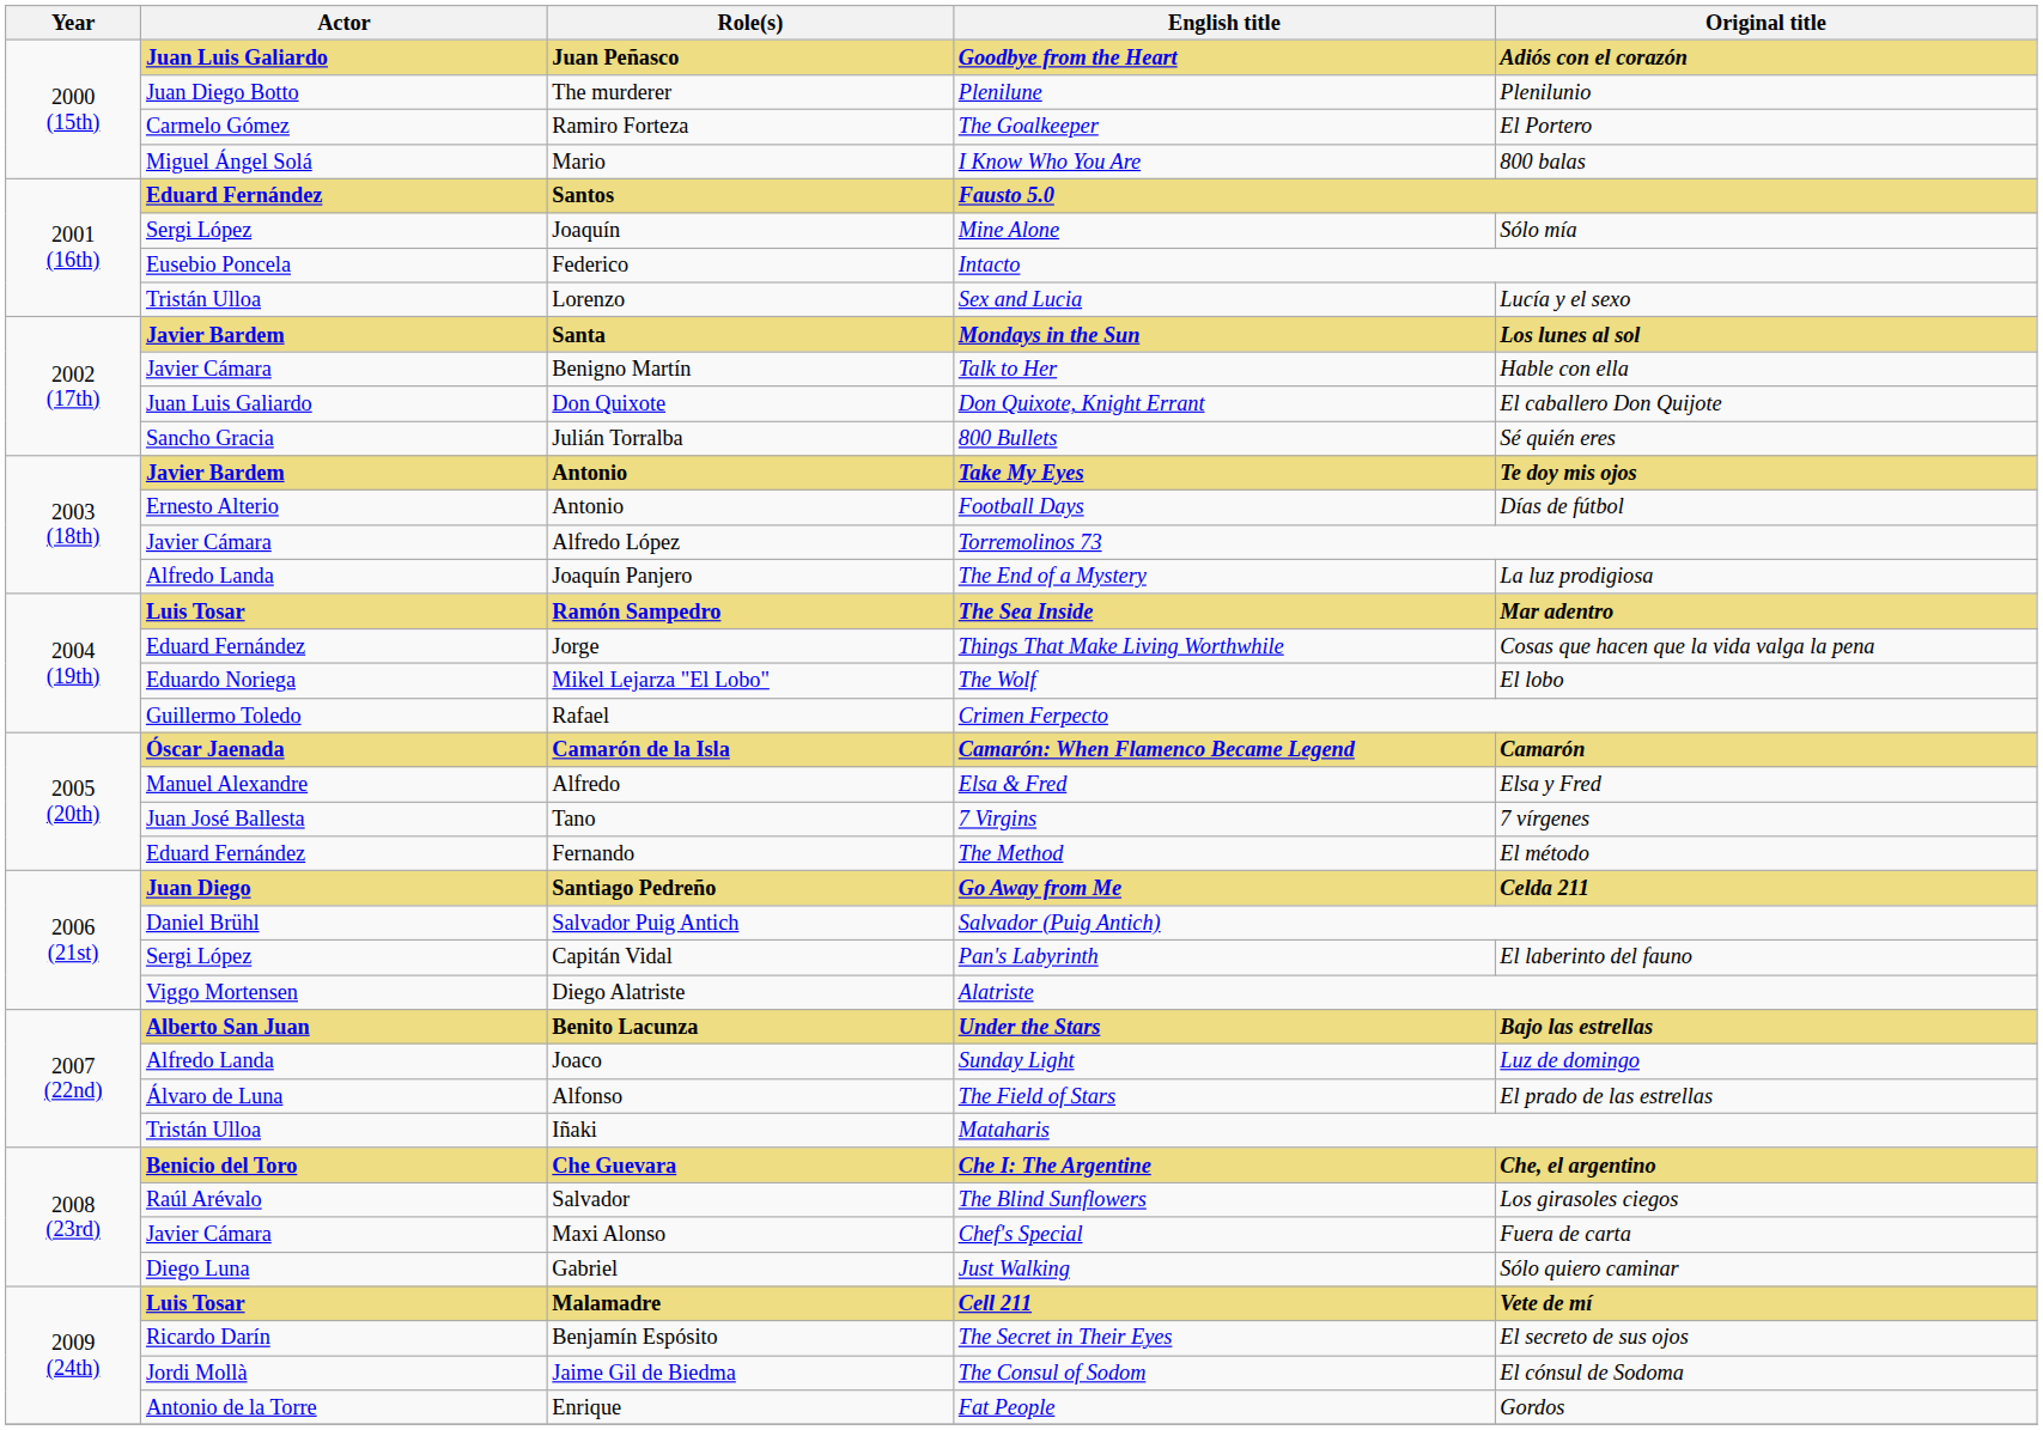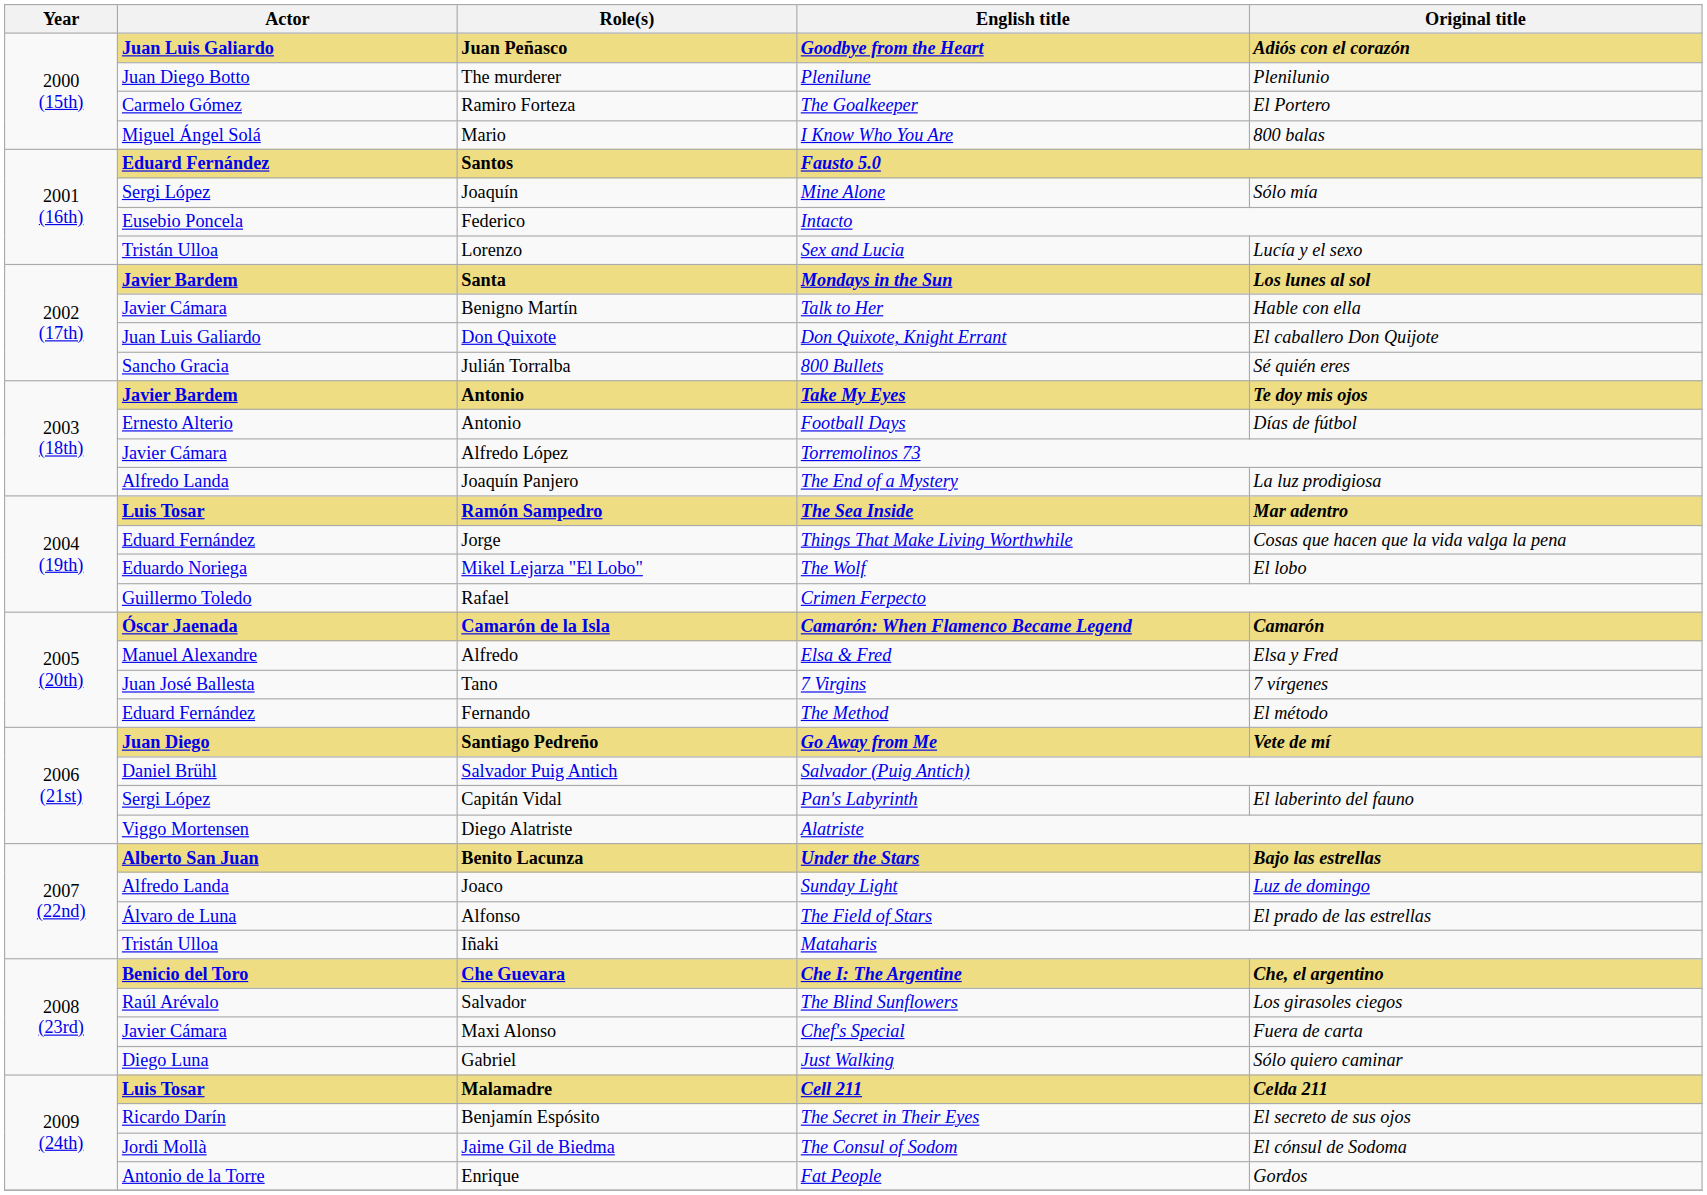Go Away from Me | Original title: Celda 211 -> Vete de mí
Cell 211 | Original title: Vete de mí -> Celda 211
